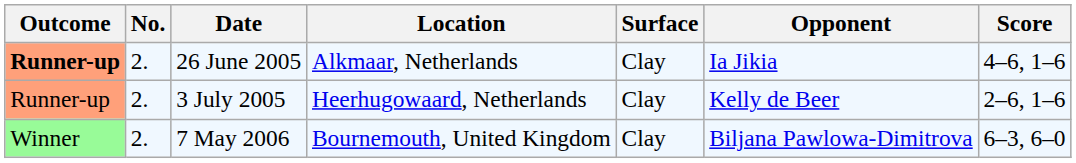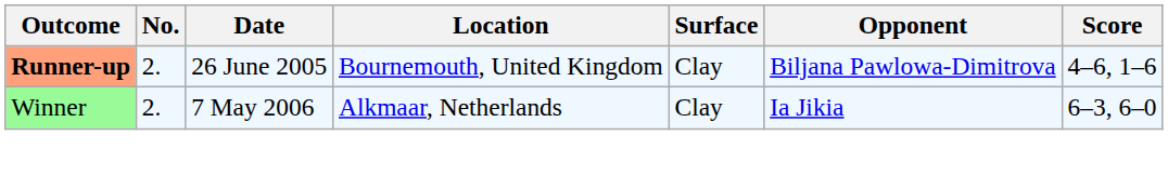26 June 2005 | Location: Alkmaar, Netherlands -> Bournemouth, United Kingdom
26 June 2005 | Opponent: Ia Jikia -> Biljana Pawlowa-Dimitrova
- row: Runner-up | 2. | 3 July 2005 | Heerhugowaard, Netherlands | Clay | Kelly de Beer | 2–6, 1–6
7 May 2006 | Location: Bournemouth, United Kingdom -> Alkmaar, Netherlands
7 May 2006 | Opponent: Biljana Pawlowa-Dimitrova -> Ia Jikia
